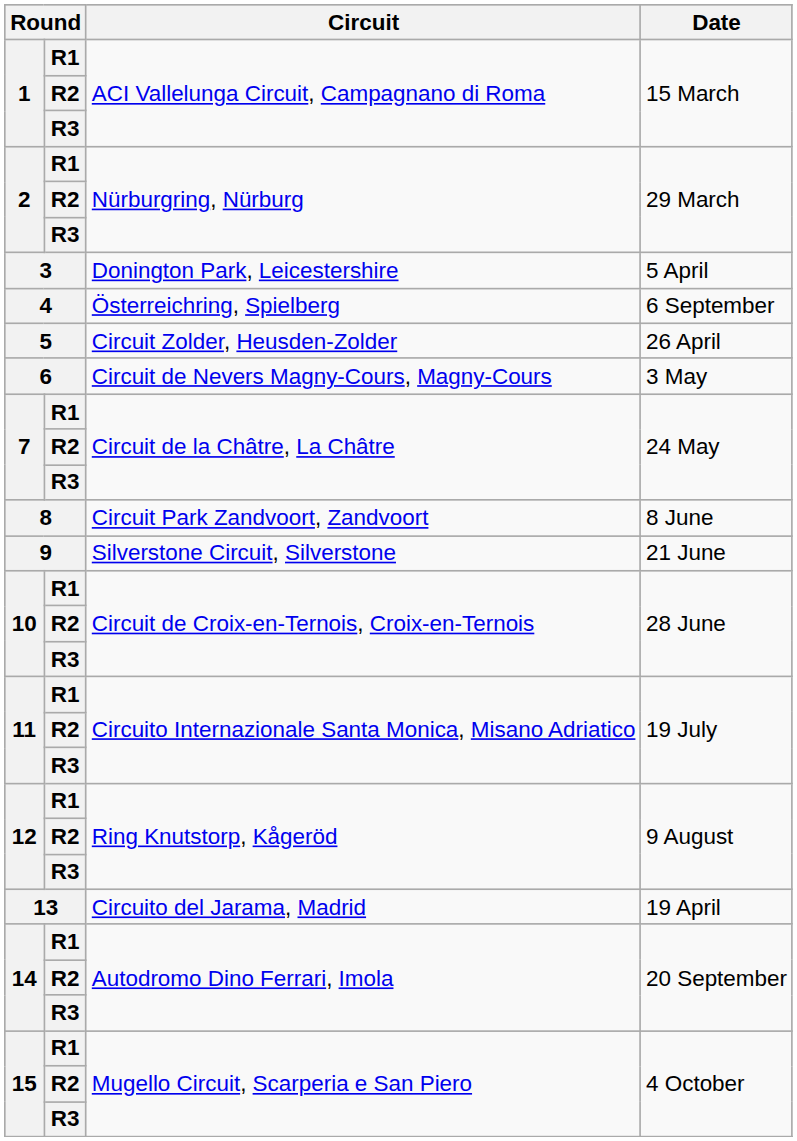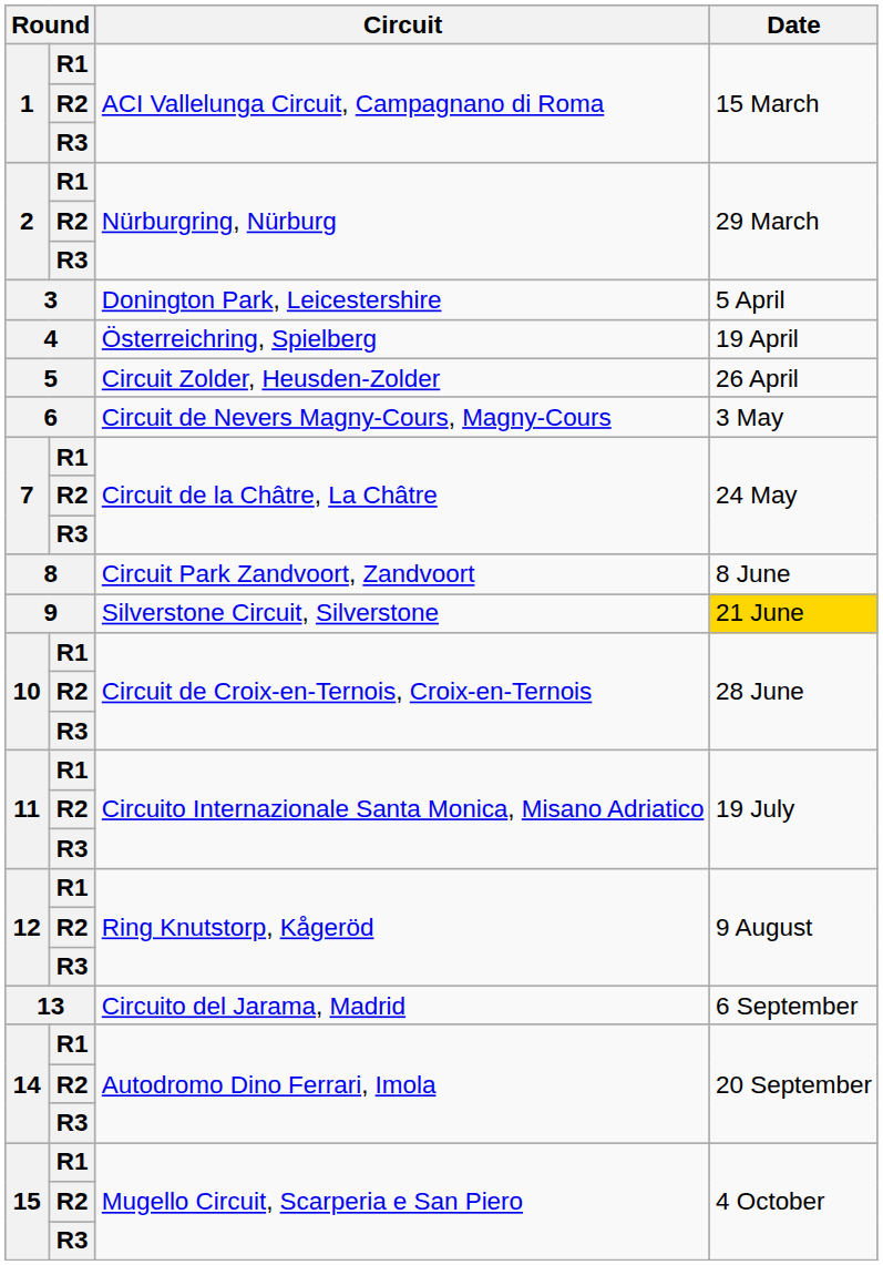4 | Date: 6 September -> 19 April
9 | Date: no background -> gold background
13 | Date: 19 April -> 6 September
